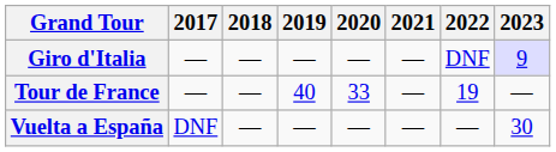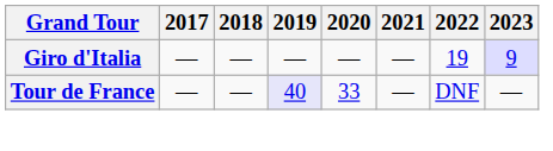Giro d'Italia | 2022: DNF -> 19
Tour de France | 2019: no background -> lavender background
Tour de France | 2022: 19 -> DNF
- row: Vuelta a España | DNF | — | — | — | — | — | 30
